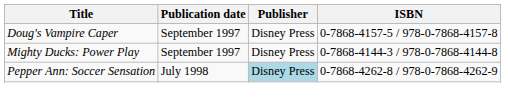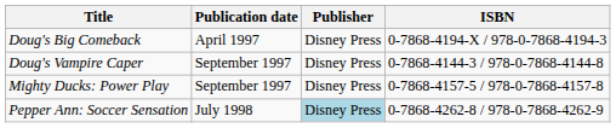+ row: Doug's Big Comeback | April 1997 | Disney Press | 0-7868-4194-X / 978-0-7868-4194-3
Doug's Vampire Caper | ISBN: 0-7868-4157-5 / 978-0-7868-4157-8 -> 0-7868-4144-3 / 978-0-7868-4144-8
Mighty Ducks: Power Play | ISBN: 0-7868-4144-3 / 978-0-7868-4144-8 -> 0-7868-4157-5 / 978-0-7868-4157-8
